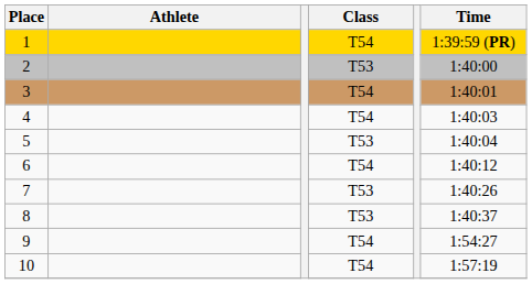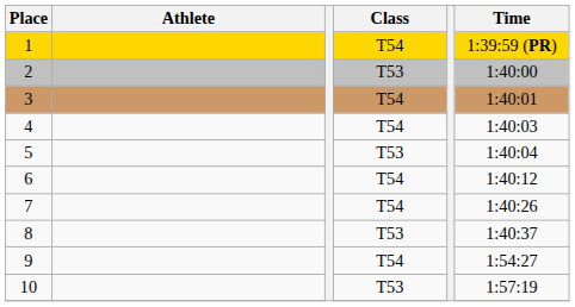7 | Class: T53 -> T54
10 | Class: T54 -> T53
